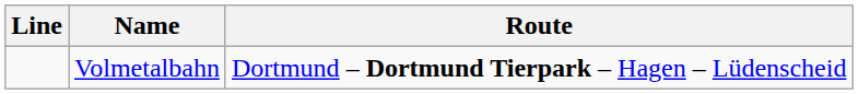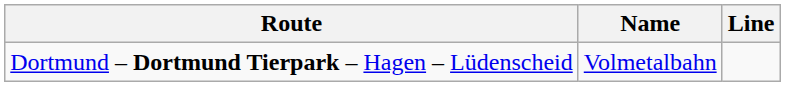columns swapped: Line <-> Route
